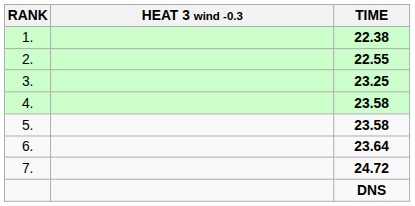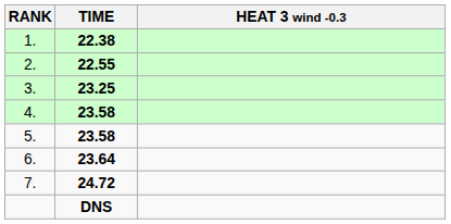columns swapped: HEAT 3 wind -0.3 <-> TIME
